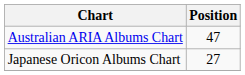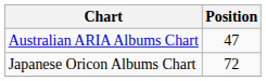Japanese Oricon Albums Chart | Position: 27 -> 72
